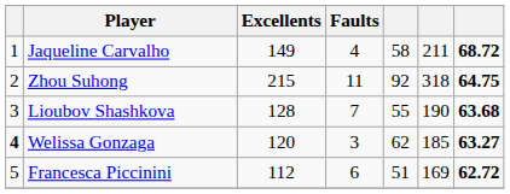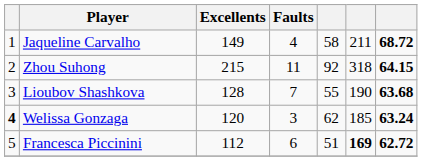Zhou Suhong | column 7: 64.75 -> 64.15
Welissa Gonzaga | column 7: 63.27 -> 63.24
Francesca Piccinini | column 6: normal -> bold
